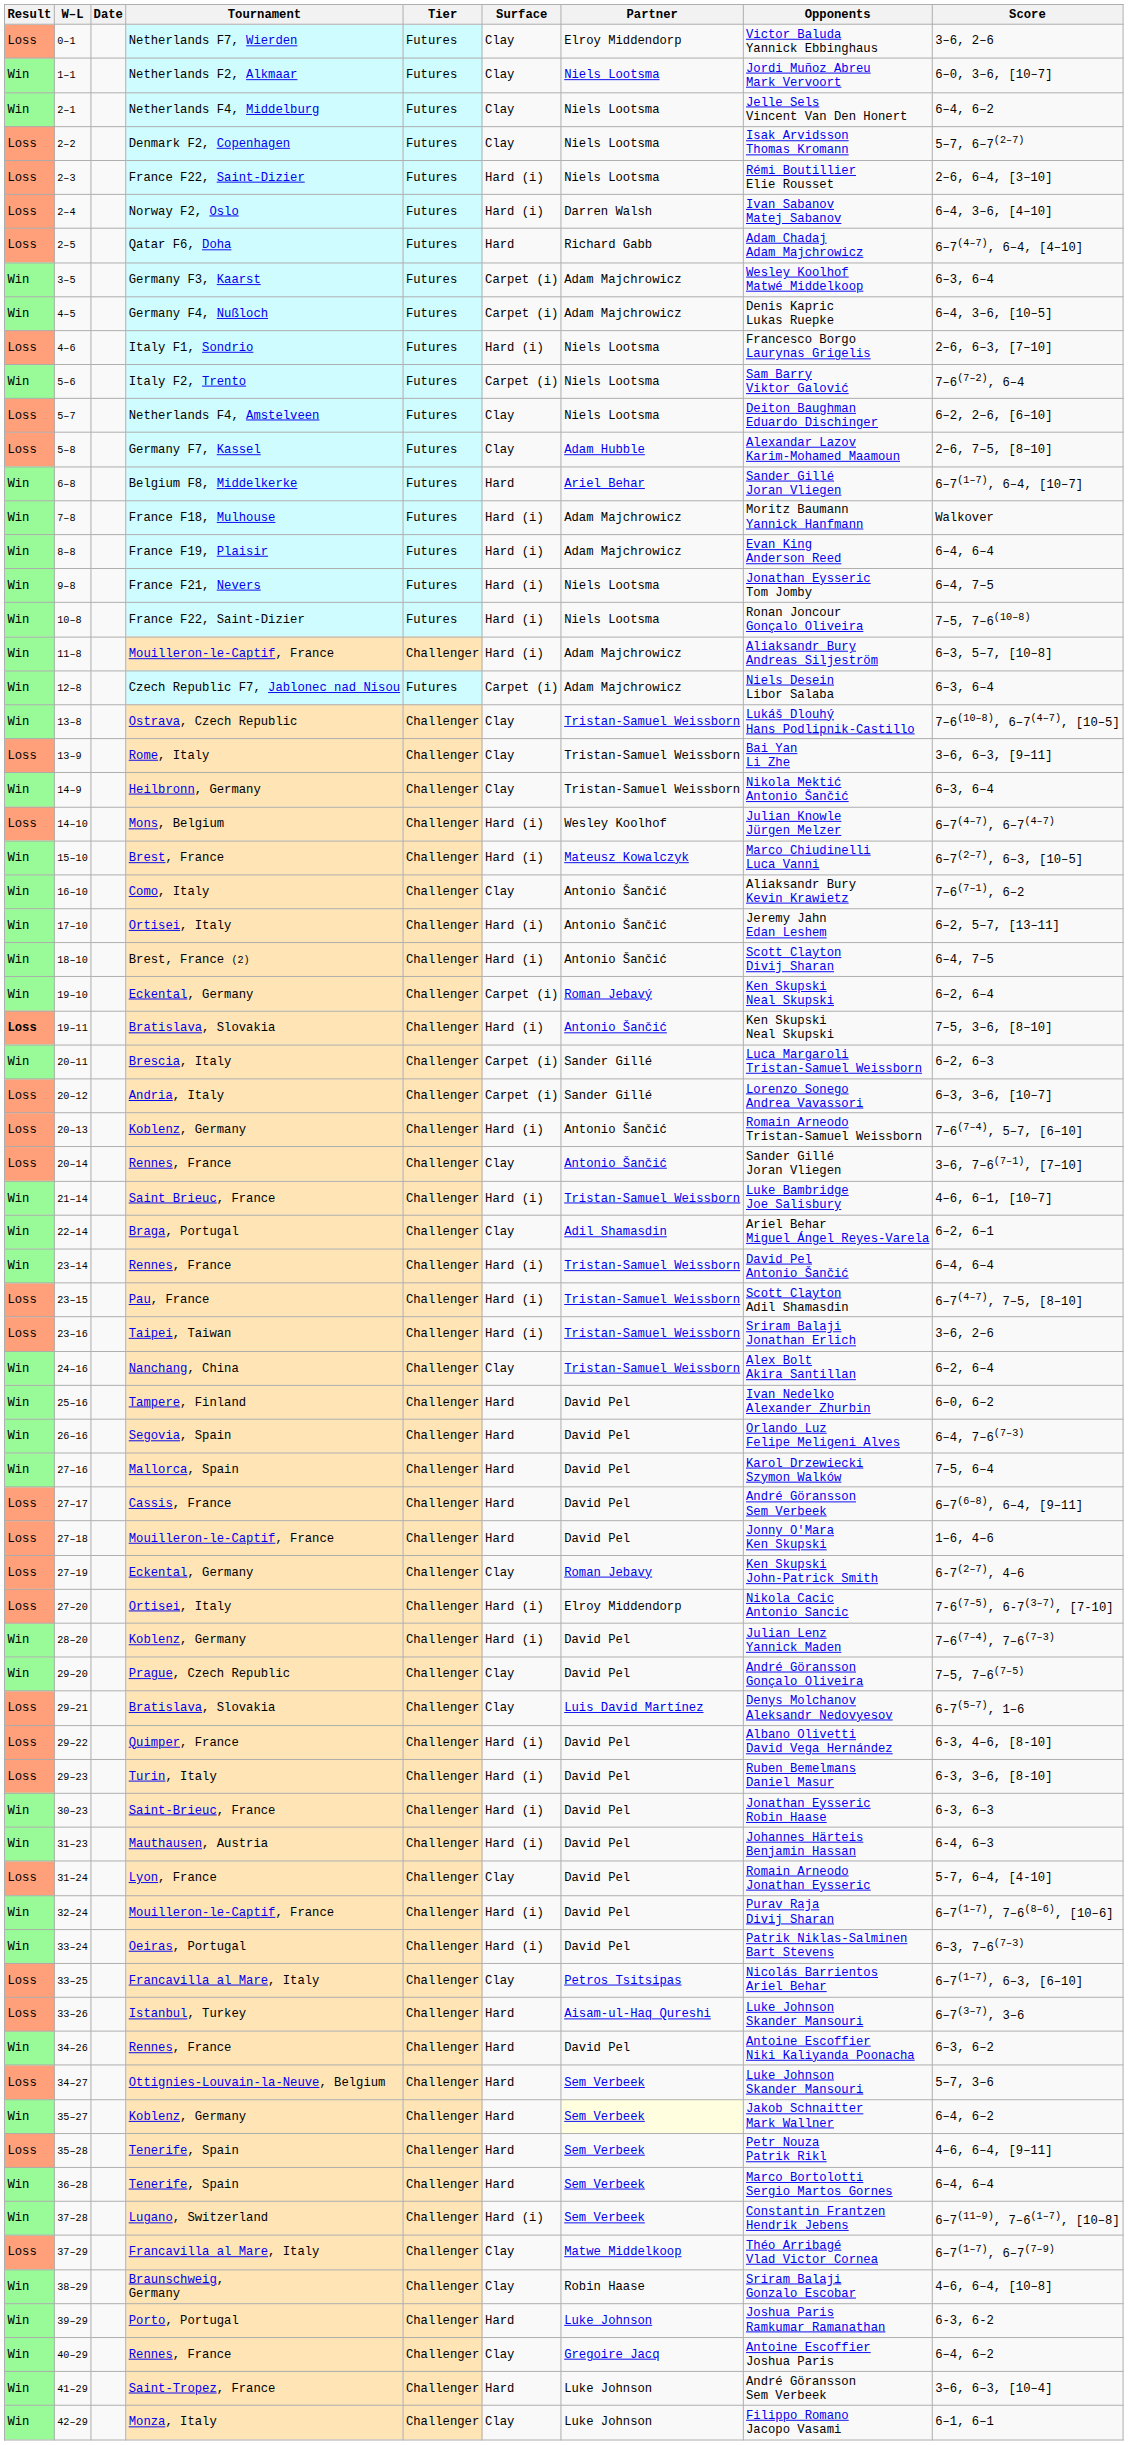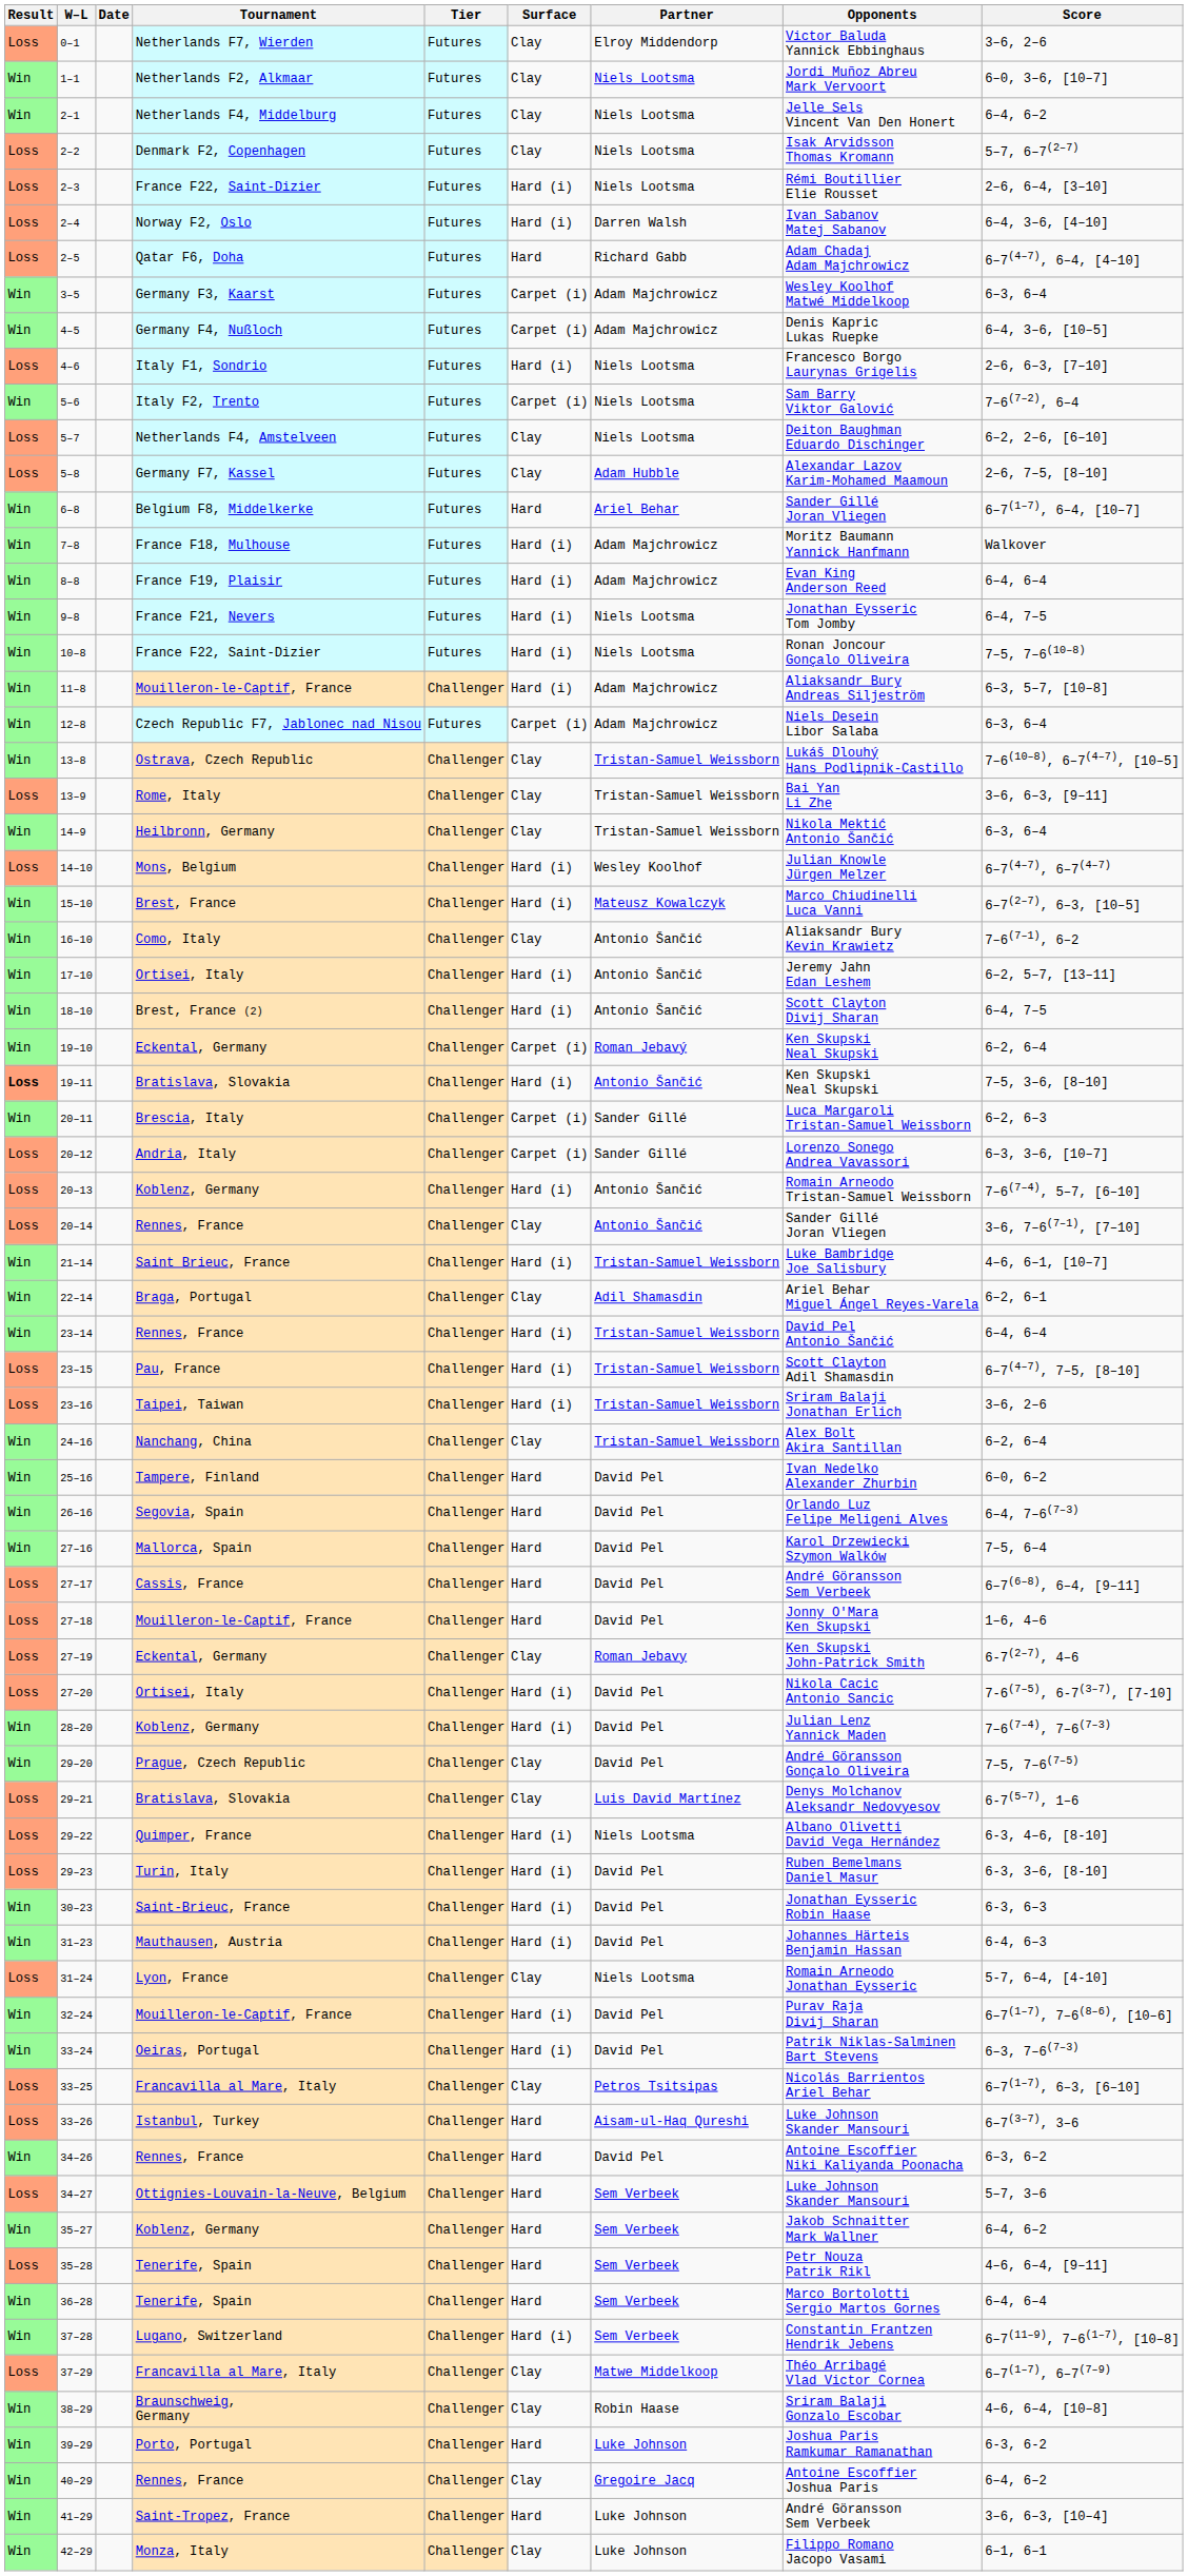27–20 | Partner: Elroy Middendorp -> David Pel
29–22 | Partner: David Pel -> Niels Lootsma
31–24 | Partner: David Pel -> Niels Lootsma
35–27 | Partner: lightyellow background -> no background
